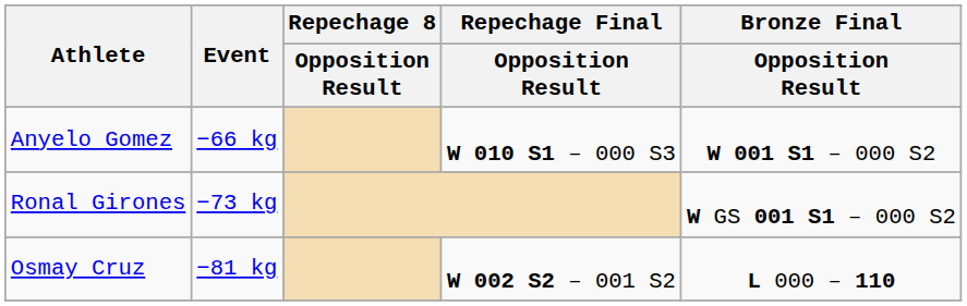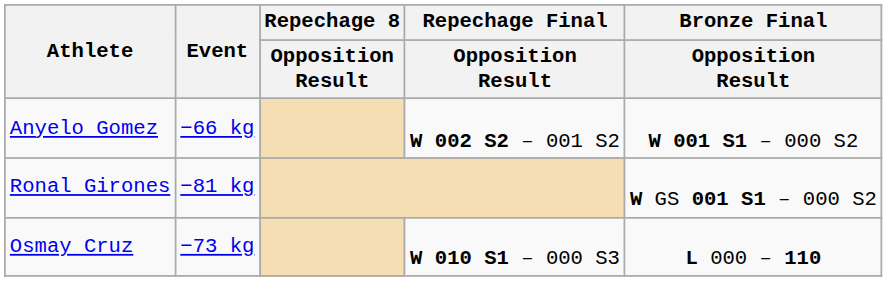Anyelo Gomez | Repechage Final / Opposition Result: W 010 S1 – 000 S3 -> W 002 S2 – 001 S2
Ronal Girones | Event: −73 kg -> −81 kg
Osmay Cruz | Event: −81 kg -> −73 kg
Osmay Cruz | Repechage Final / Opposition Result: W 002 S2 – 001 S2 -> W 010 S1 – 000 S3
